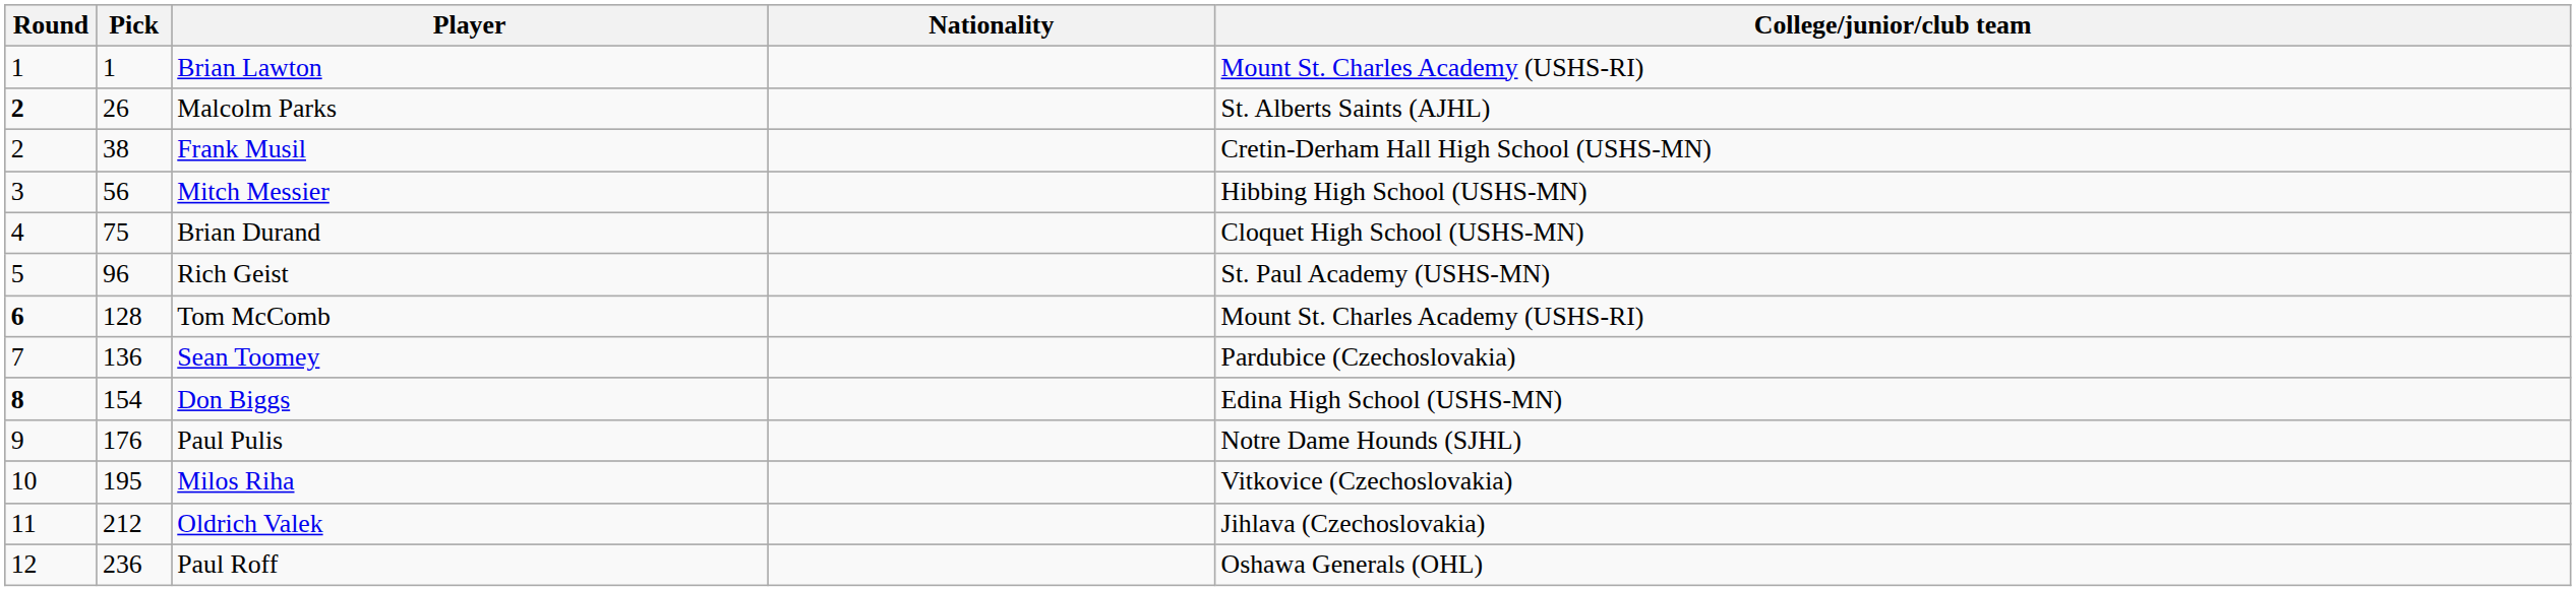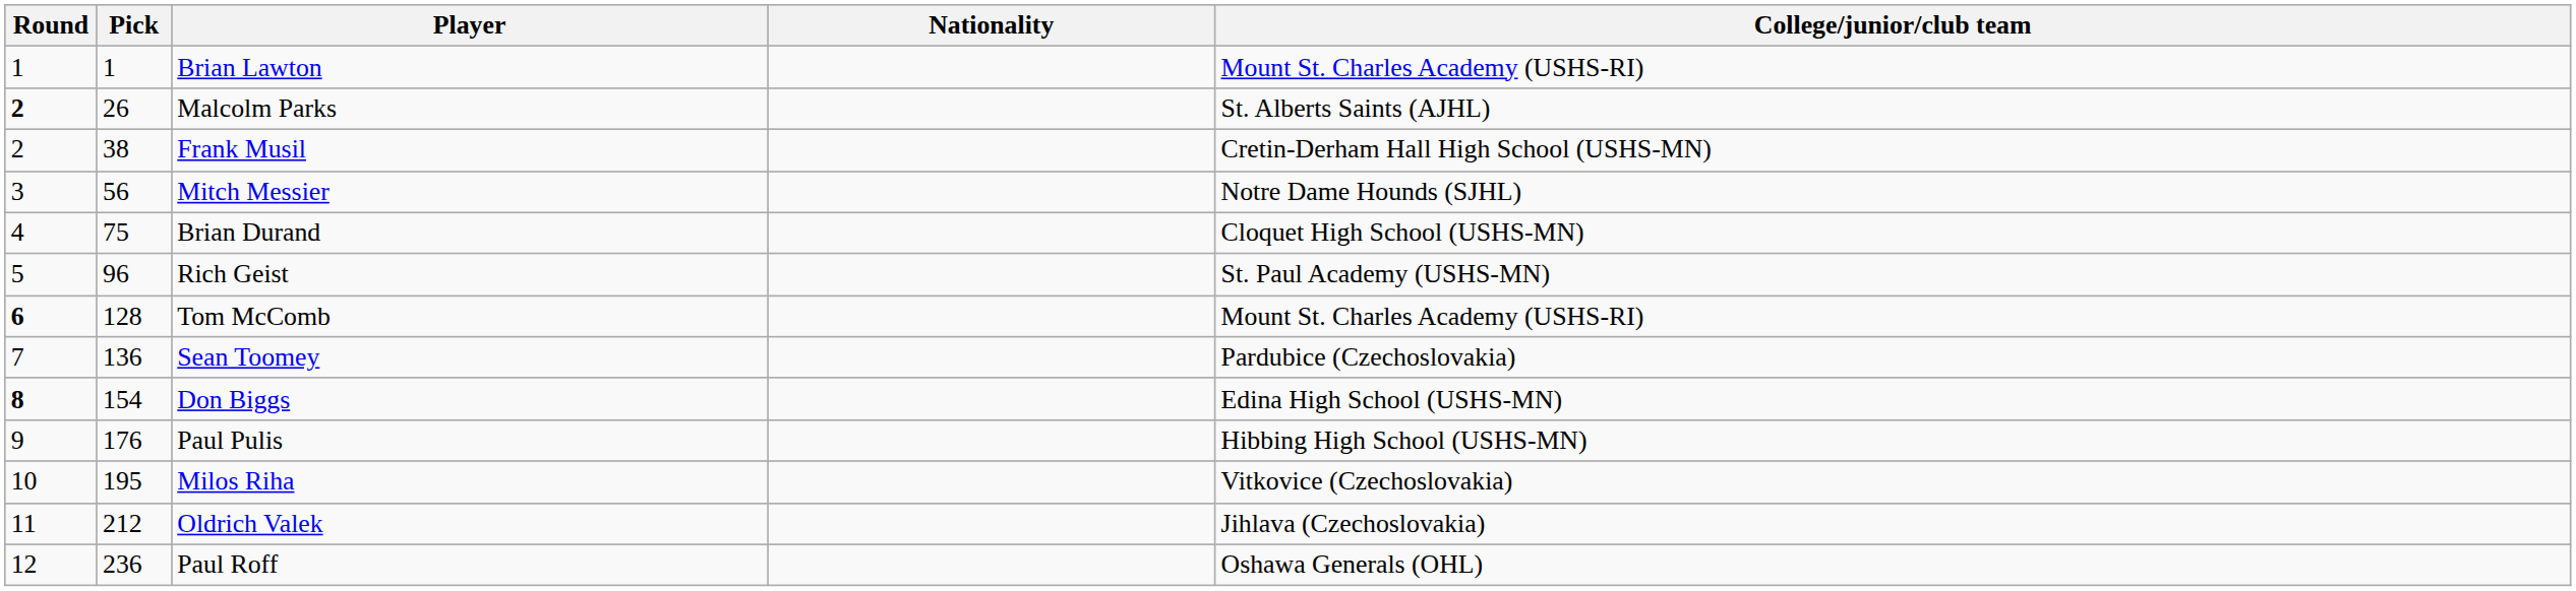Mitch Messier | College/junior/club team: Hibbing High School (USHS-MN) -> Notre Dame Hounds (SJHL)
Paul Pulis | College/junior/club team: Notre Dame Hounds (SJHL) -> Hibbing High School (USHS-MN)
